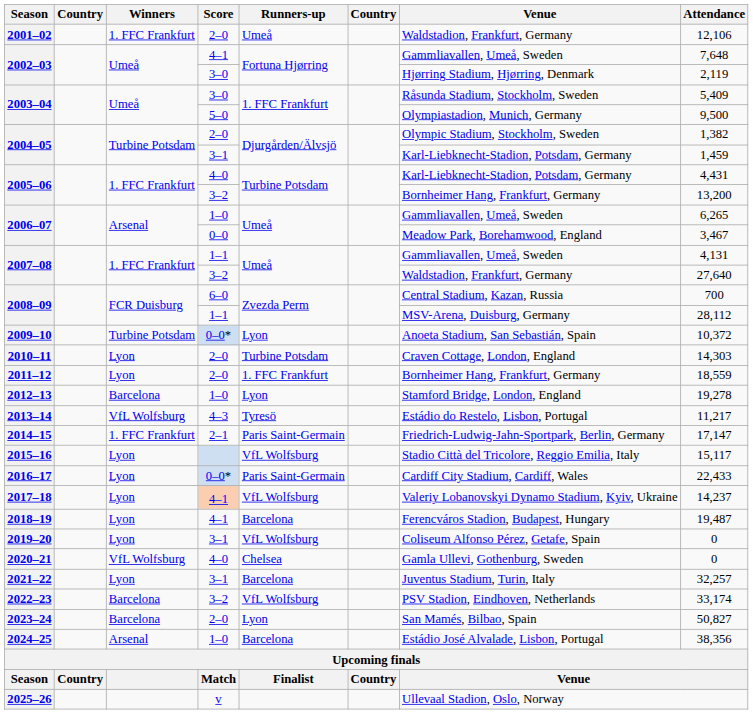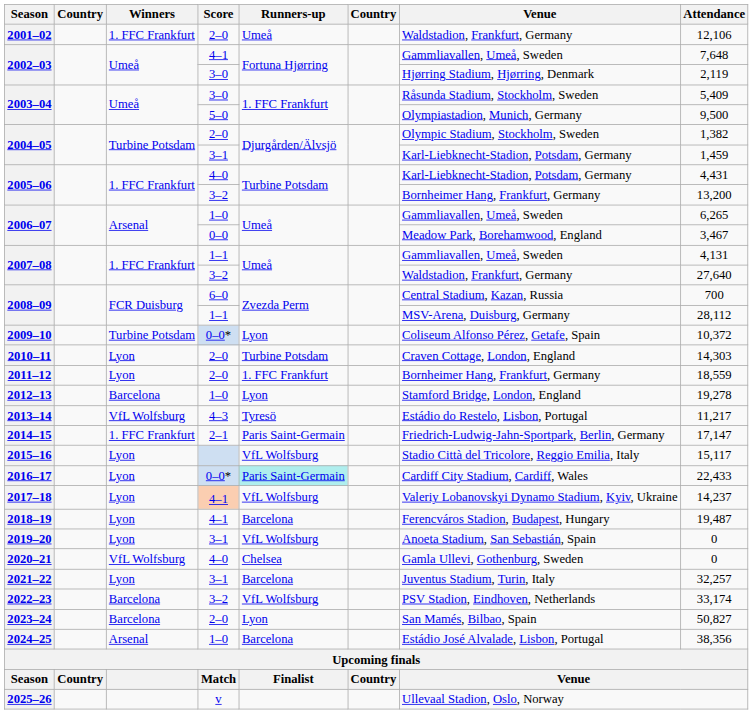2009–10 | Venue: Anoeta Stadium, San Sebastián, Spain -> Coliseum Alfonso Pérez, Getafe, Spain
2016–17 | Runners-up: no background -> paleturquoise background
2019–20 | Venue: Coliseum Alfonso Pérez, Getafe, Spain -> Anoeta Stadium, San Sebastián, Spain
